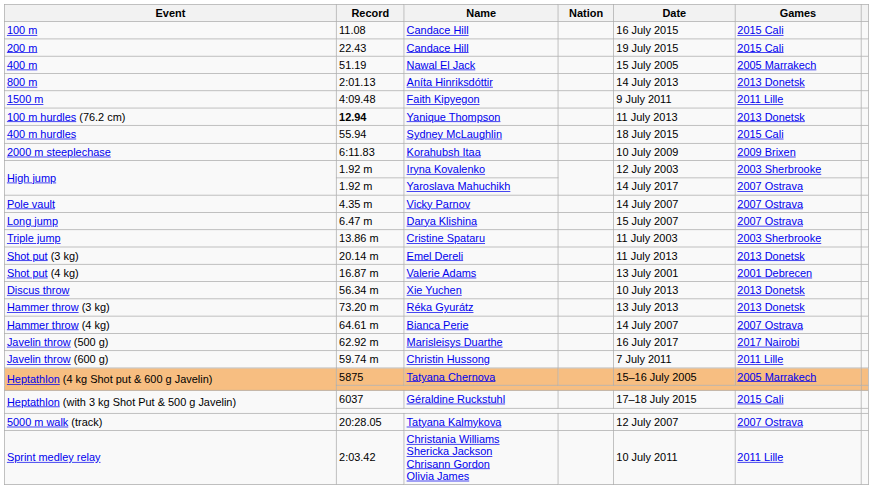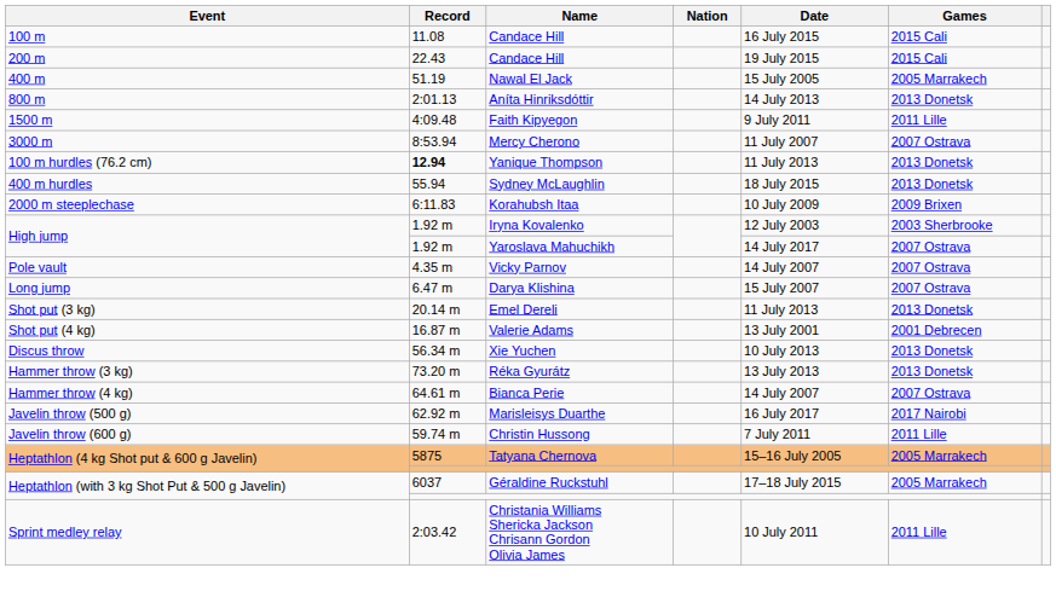+ row: 3000 m | 8:53.94 | Mercy Cherono | 11 July 2007 | 2007 Ostrava
Sydney McLaughlin | Games: 2015 Cali -> 2013 Donetsk
- row: Triple jump | 13.86 m | Cristine Spataru | 11 July 2003 | 2003 Sherbrooke
Géraldine Ruckstuhl | Games: 2015 Cali -> 2005 Marrakech
- row: 5000 m walk (track) | 20:28.05 | Tatyana Kalmykova | 12 July 2007 | 2007 Ostrava
